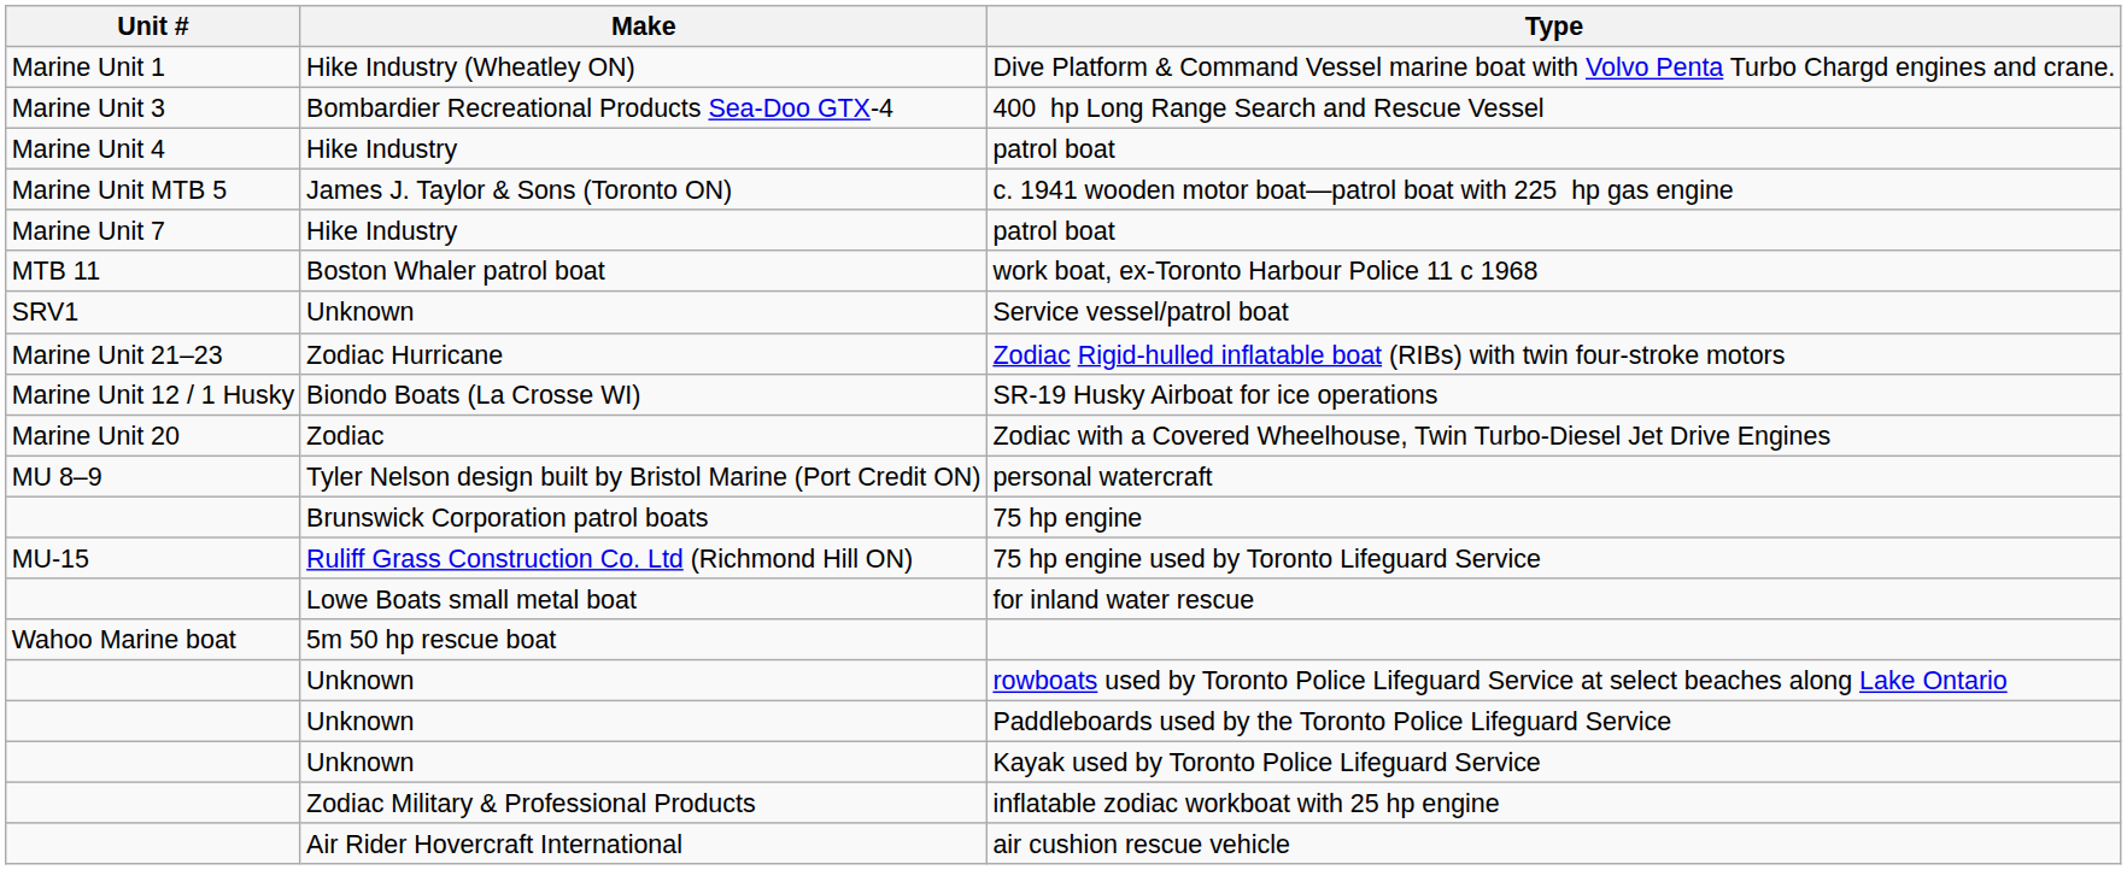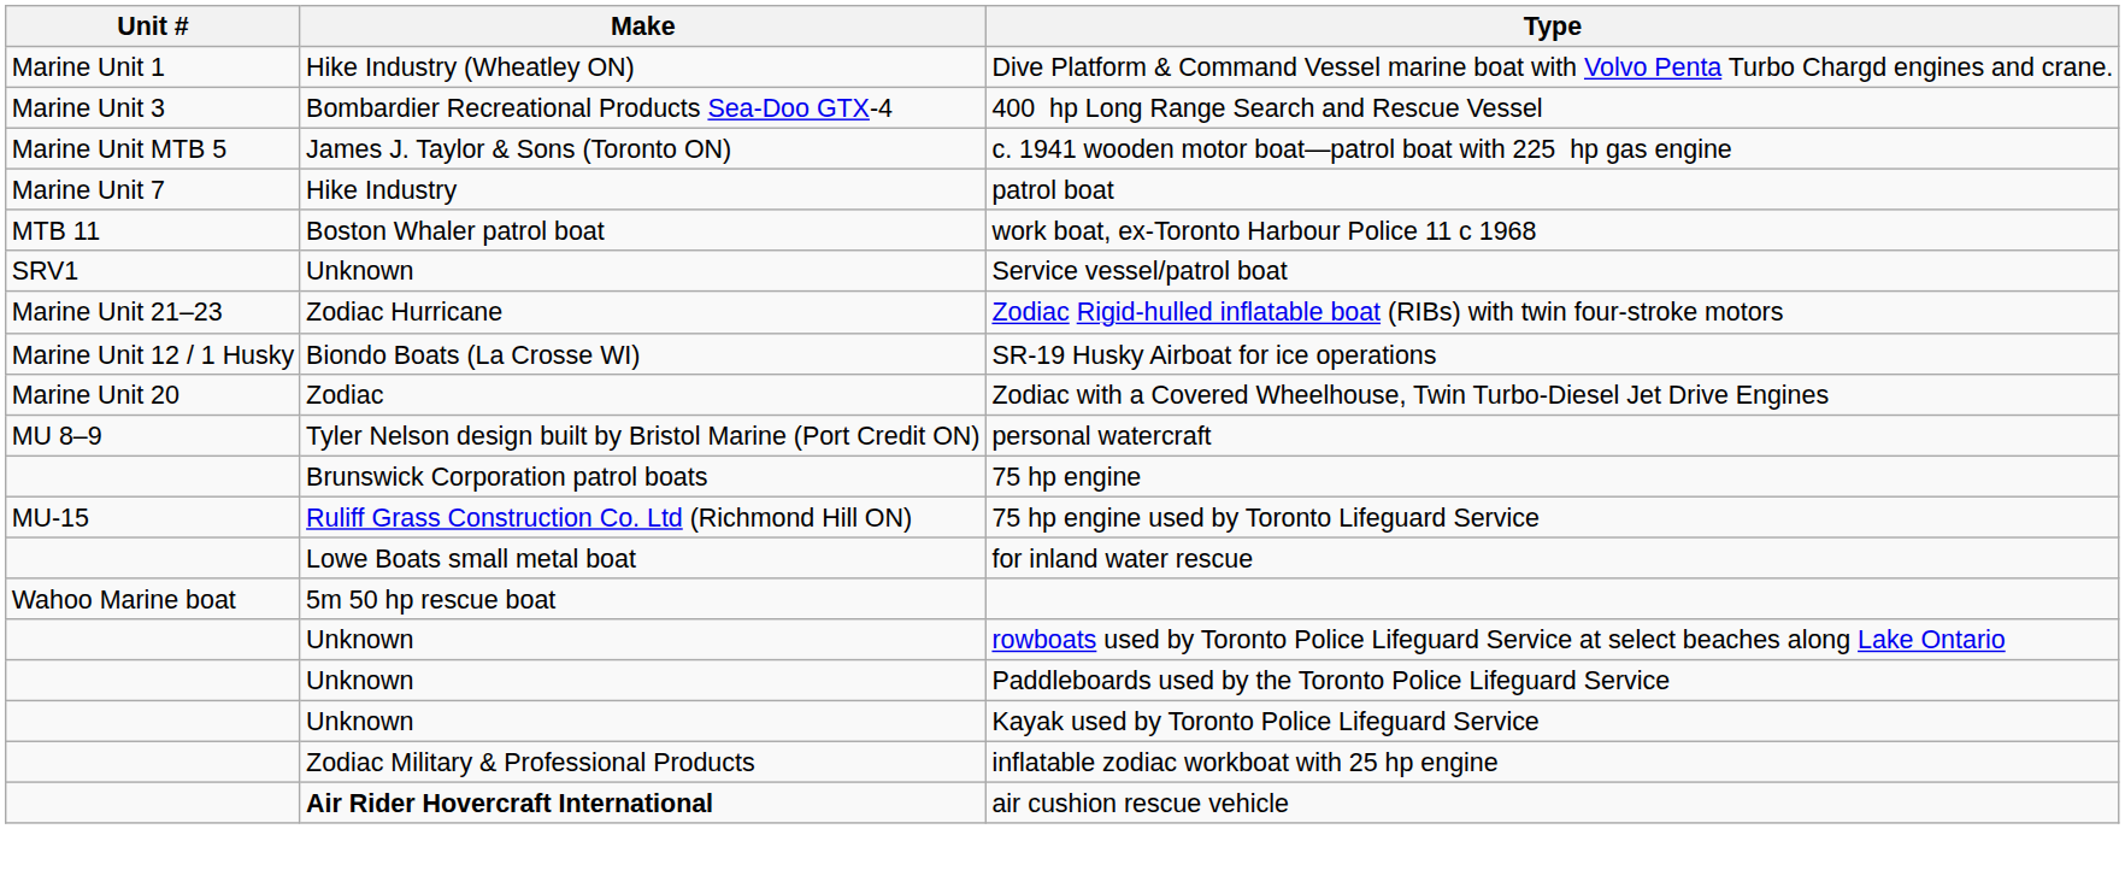- row: Marine Unit 4 | Hike Industry | patrol boat
air cushion rescue vehicle | Make: normal -> bold
